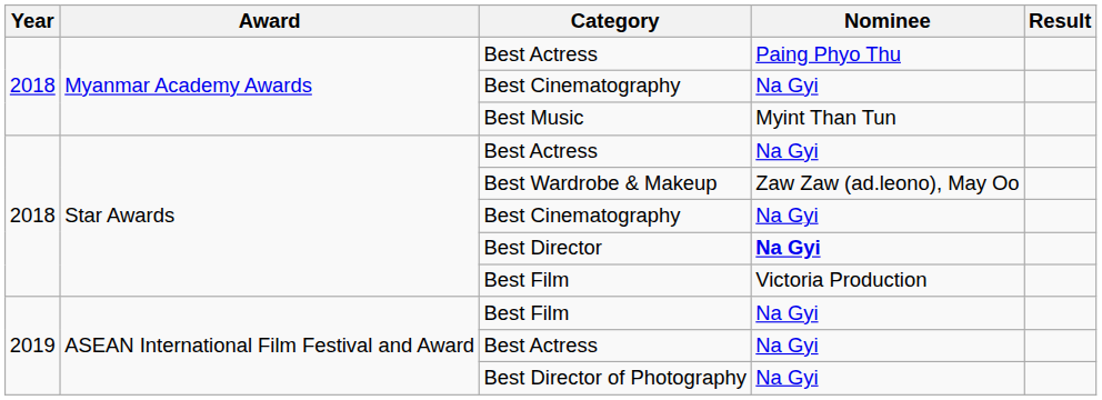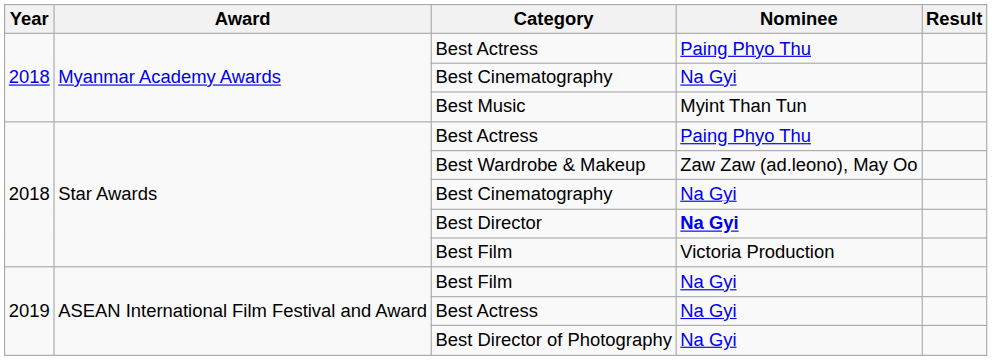Star Awards / Best Actress | Nominee: Na Gyi -> Paing Phyo Thu
